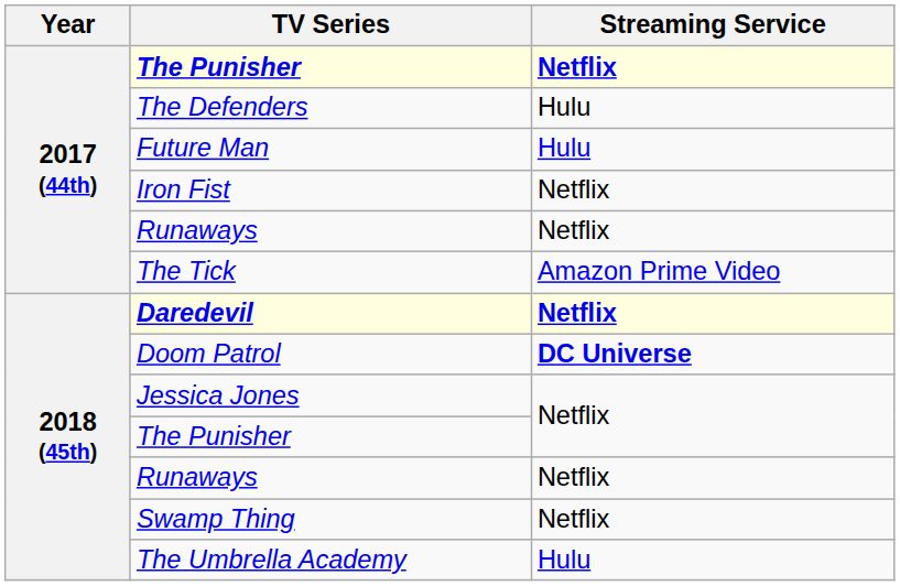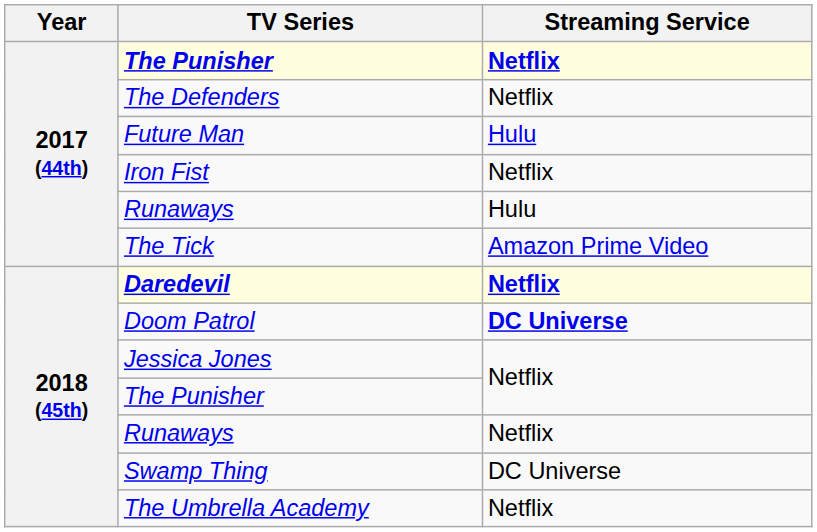The Defenders | Streaming Service: Hulu -> Netflix
2017 (44th) / Runaways | Streaming Service: Netflix -> Hulu
Swamp Thing | Streaming Service: Netflix -> DC Universe
The Umbrella Academy | Streaming Service: Hulu -> Netflix
